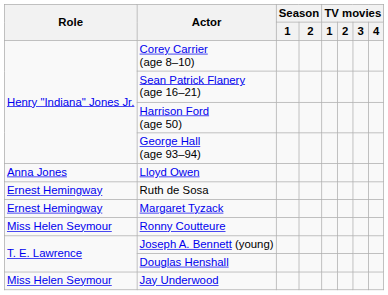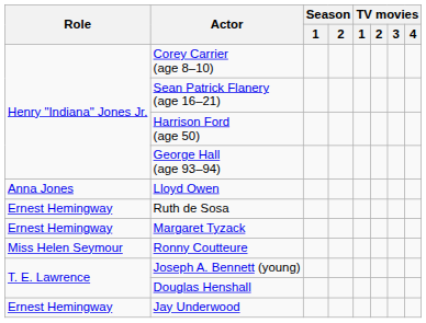Jay Underwood | Role: Miss Helen Seymour -> Ernest Hemingway
